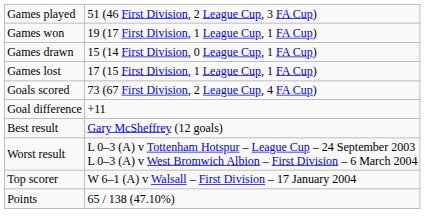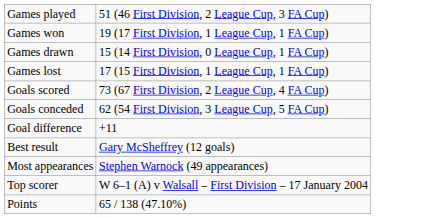+ row: Goals conceded | 62 (54 First Division, 3 League Cup, 5 FA Cup)
- row: Worst result | L 0–3 (A) v Tottenham Hotspur – League Cup – 24 September 2003 L 0–3 (A) v West Bromwich Albion – First Division – 6 March 2004
+ row: Most appearances | Stephen Warnock (49 appearances)
